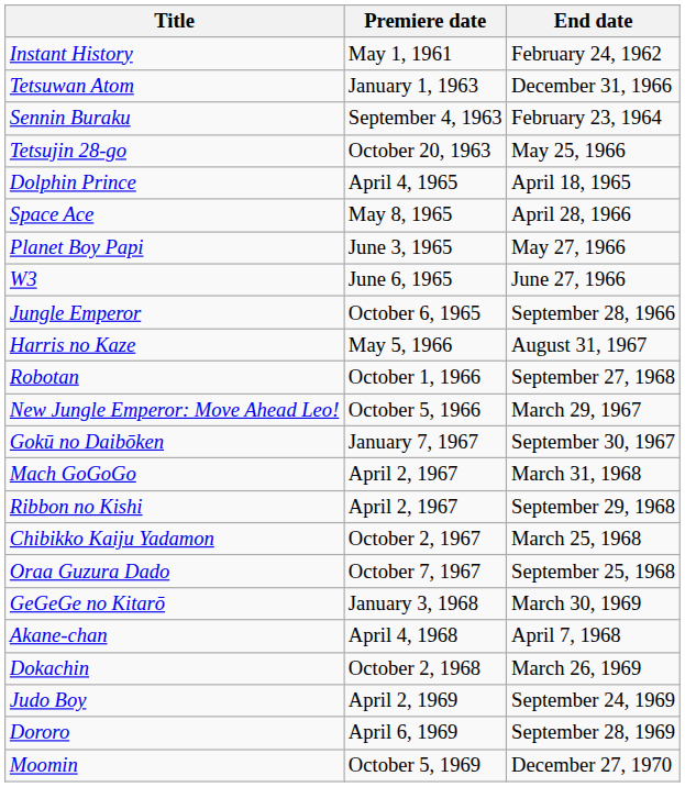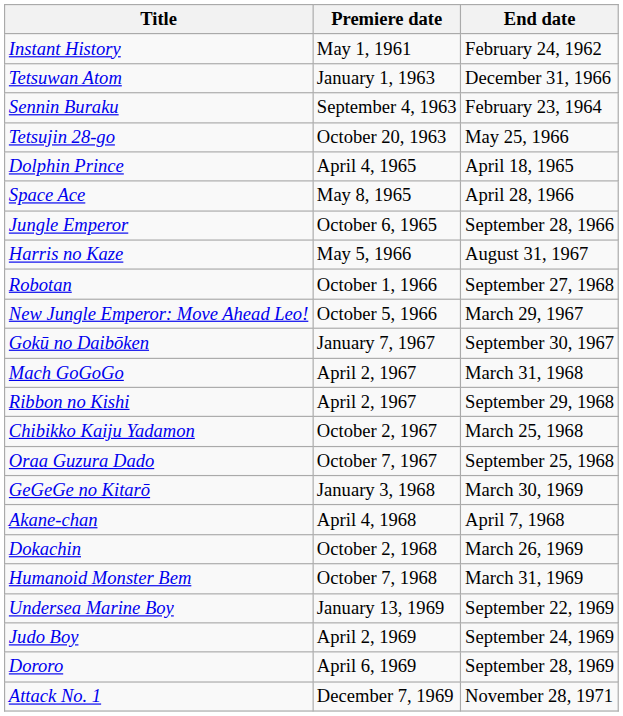- row: Planet Boy Papi | June 3, 1965 | May 27, 1966
- row: W3 | June 6, 1965 | June 27, 1966
+ row: Humanoid Monster Bem | October 7, 1968 | March 31, 1969
+ row: Undersea Marine Boy | January 13, 1969 | September 22, 1969
- row: Moomin | October 5, 1969 | December 27, 1970
+ row: Attack No. 1 | December 7, 1969 | November 28, 1971
